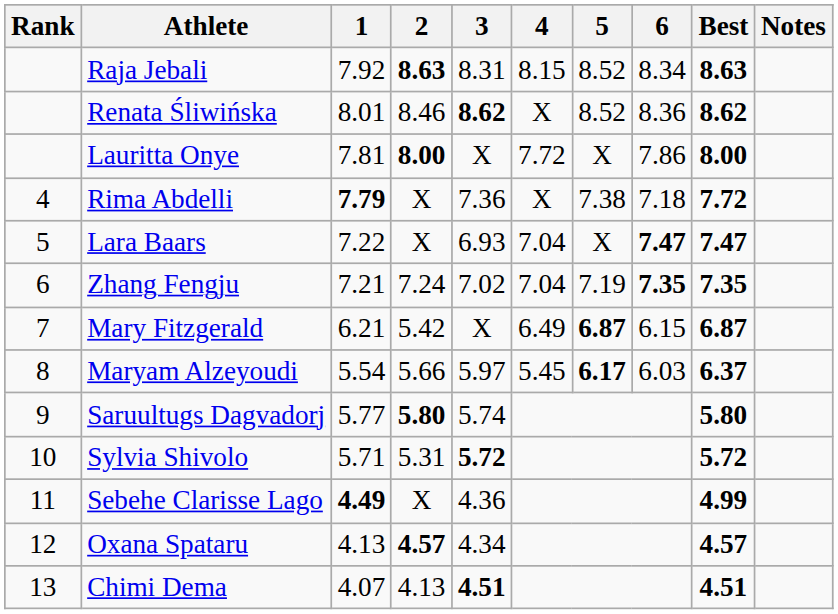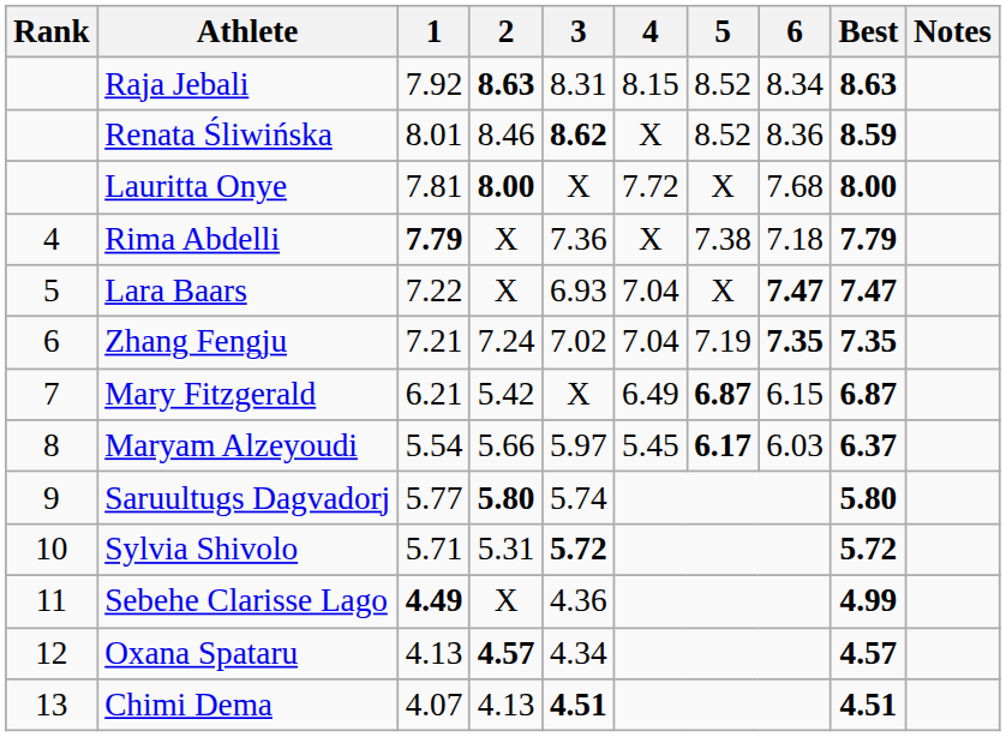Renata Śliwińska | Best: 8.62 -> 8.59
Lauritta Onye | 6: 7.86 -> 7.68
Rima Abdelli | Best: 7.72 -> 7.79
